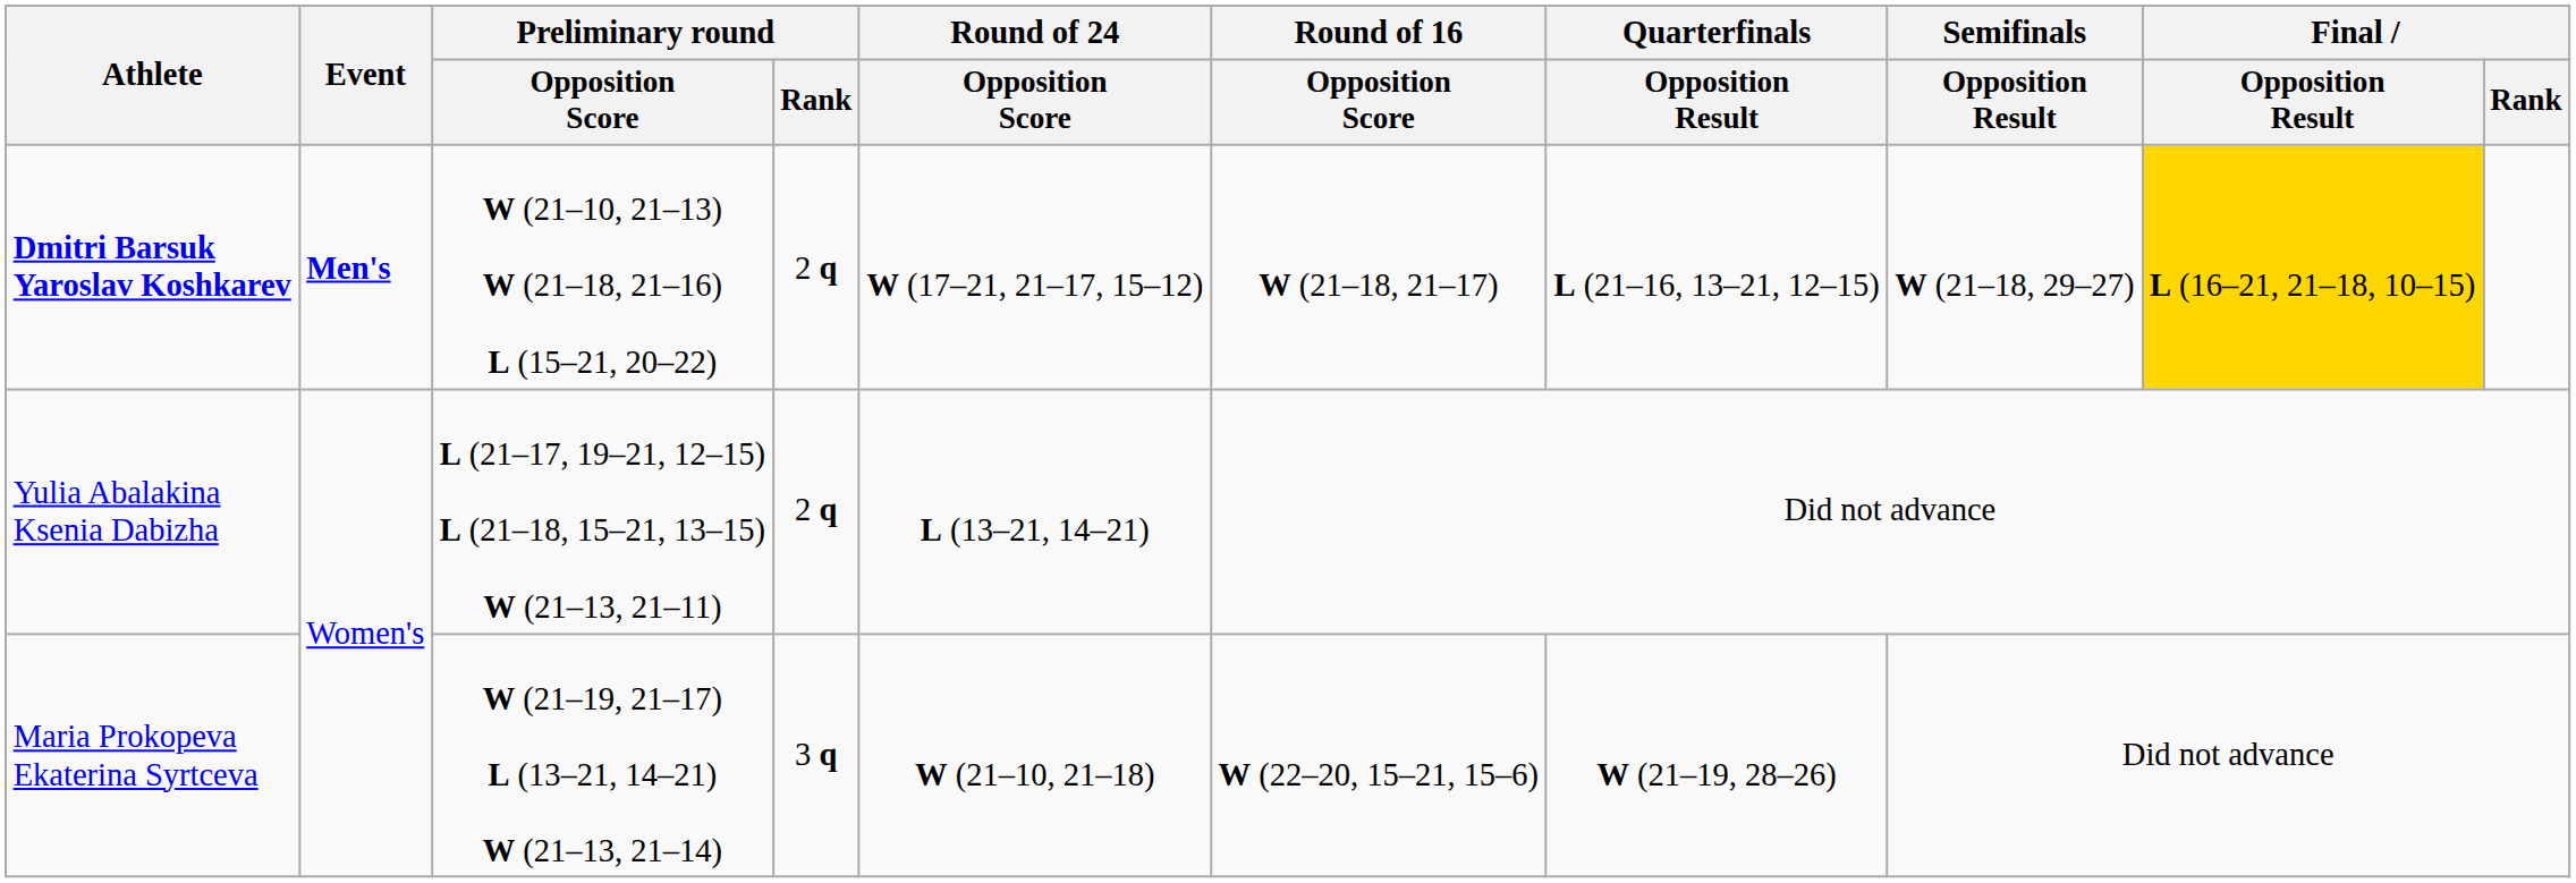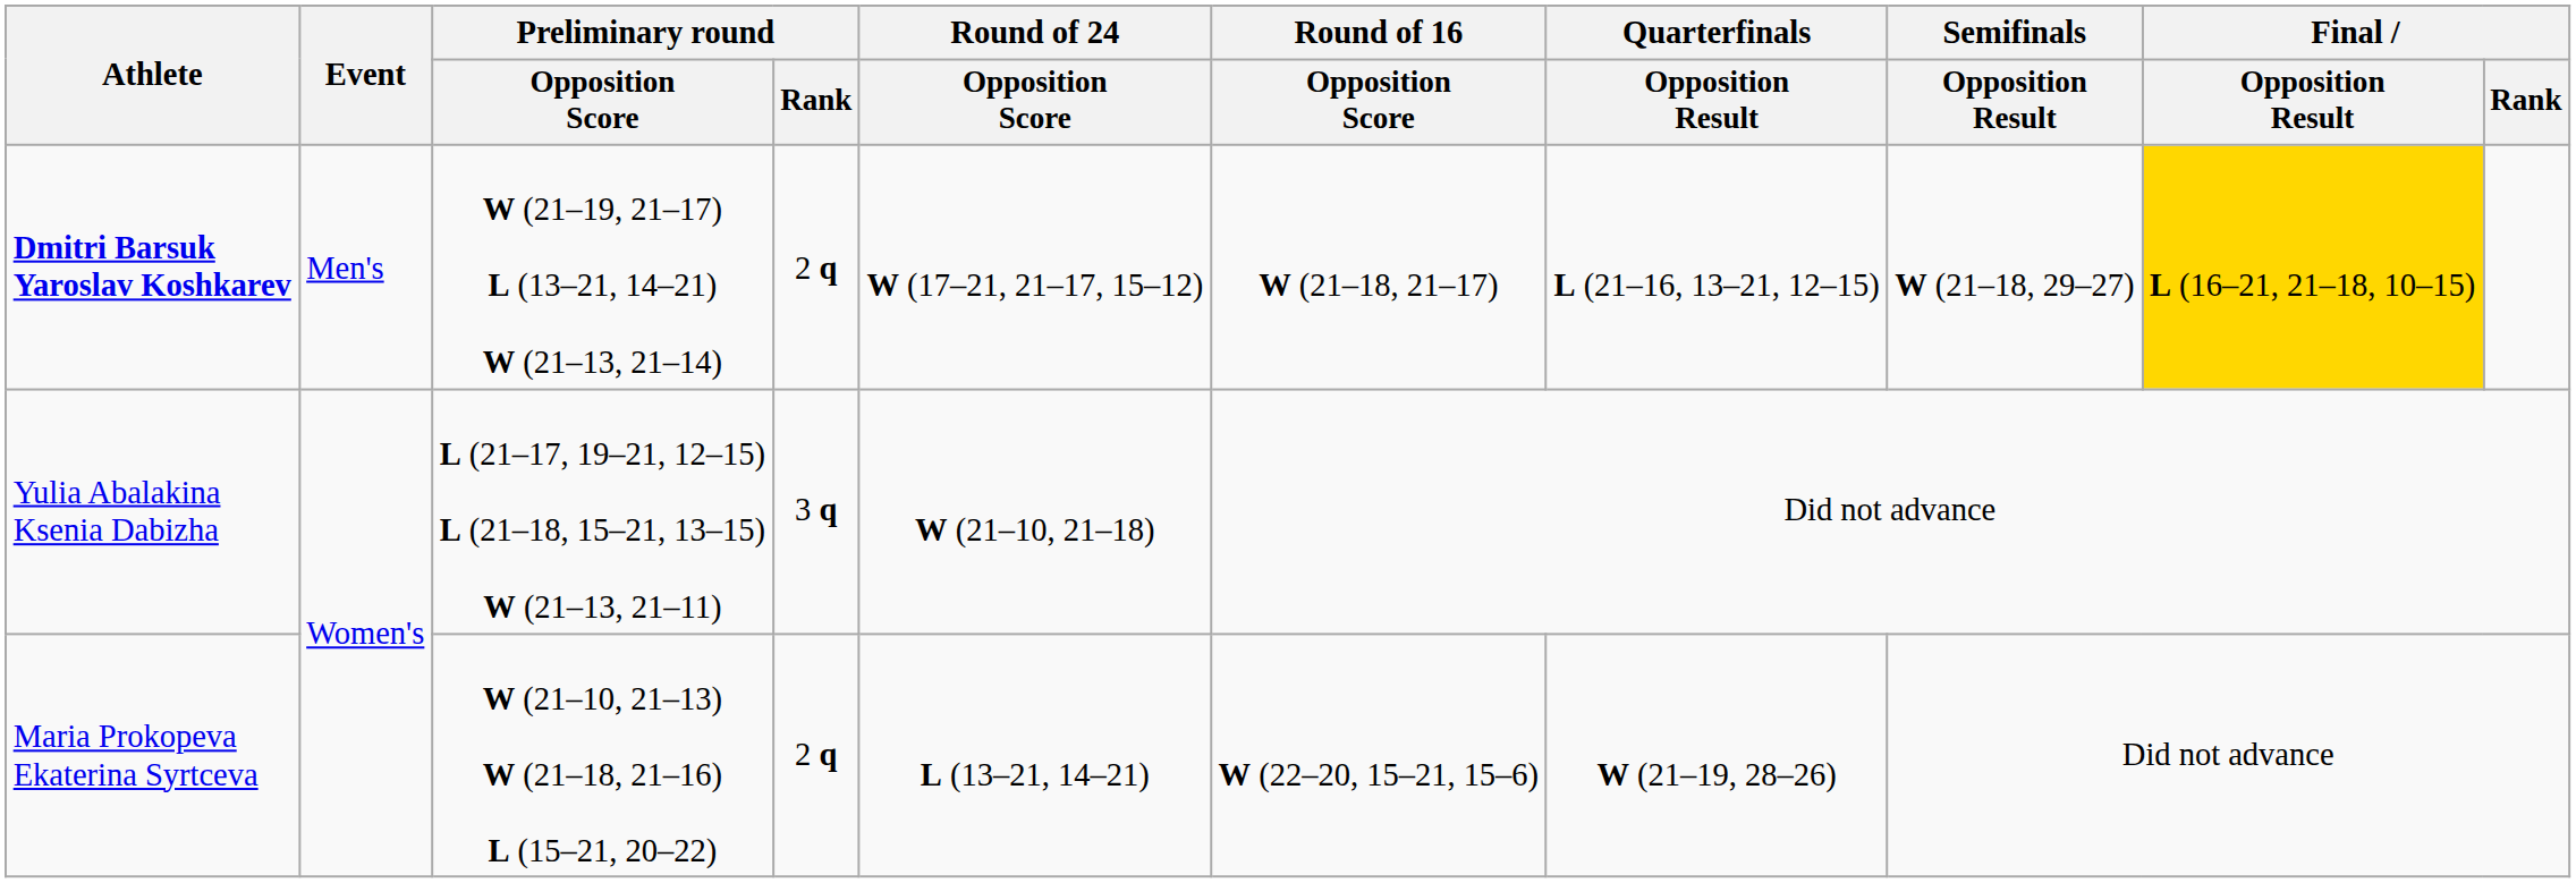Dmitri Barsuk Yaroslav Koshkarev | Event: bold -> normal
Dmitri Barsuk Yaroslav Koshkarev | Preliminary round / Opposition Score: W (21–10, 21–13) W (21–18, 21–16) L (15–21, 20–22) -> W (21–19, 21–17) L (13–21, 14–21) W (21–13, 21–14)
Yulia Abalakina Ksenia Dabizha | Preliminary round / Rank: 2 q -> 3 q
Yulia Abalakina Ksenia Dabizha | Round of 24 / Opposition Score: L (13–21, 14–21) -> W (21–10, 21–18)
Maria Prokopeva Ekaterina Syrtceva | Preliminary round / Opposition Score: W (21–19, 21–17) L (13–21, 14–21) W (21–13, 21–14) -> W (21–10, 21–13) W (21–18, 21–16) L (15–21, 20–22)
Maria Prokopeva Ekaterina Syrtceva | Preliminary round / Rank: 3 q -> 2 q
Maria Prokopeva Ekaterina Syrtceva | Round of 24 / Opposition Score: W (21–10, 21–18) -> L (13–21, 14–21)
